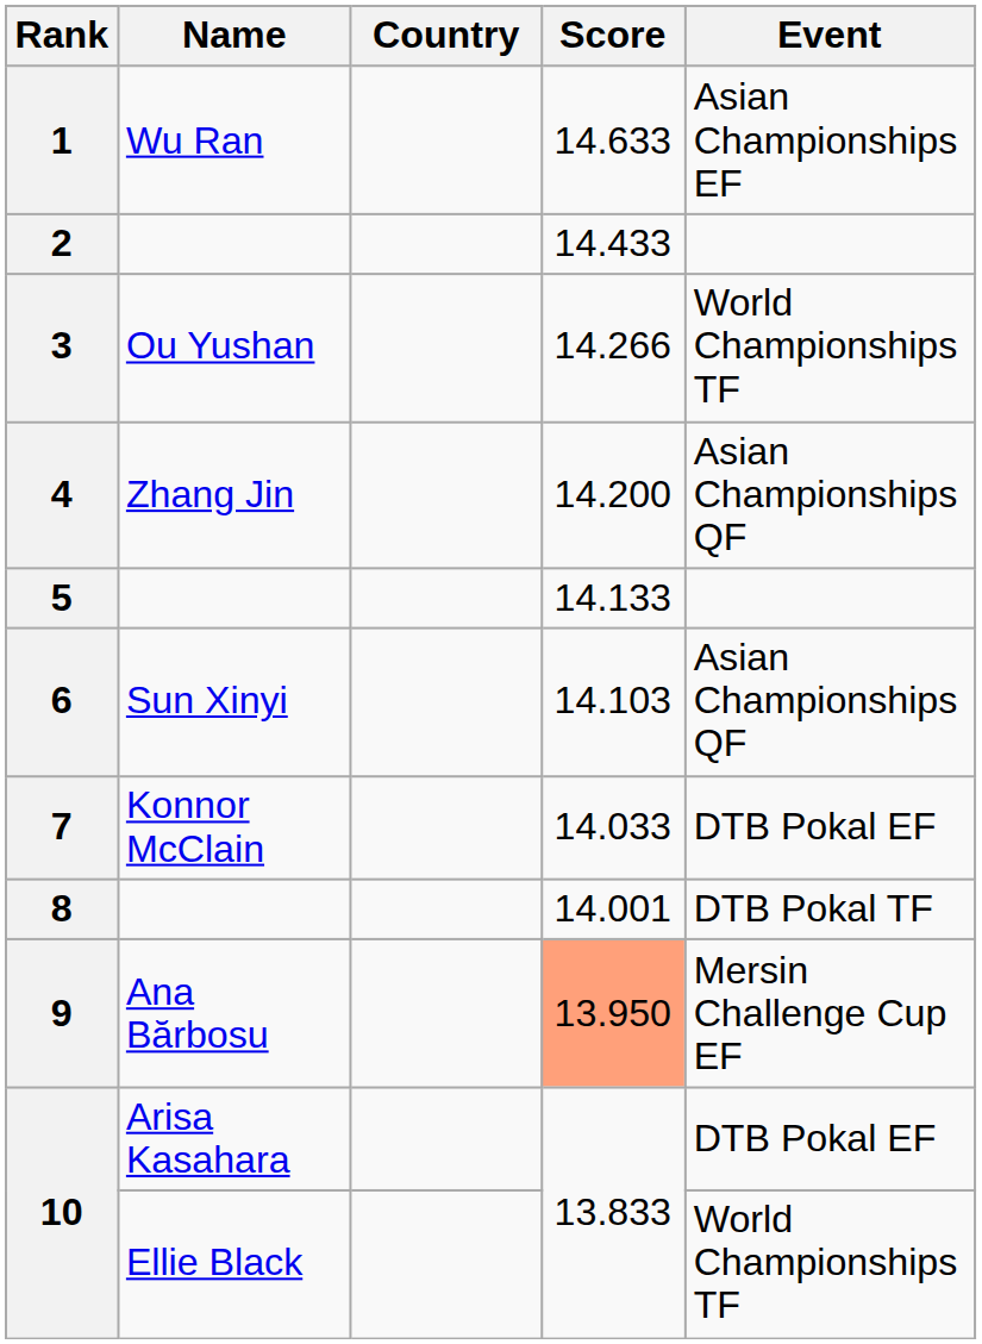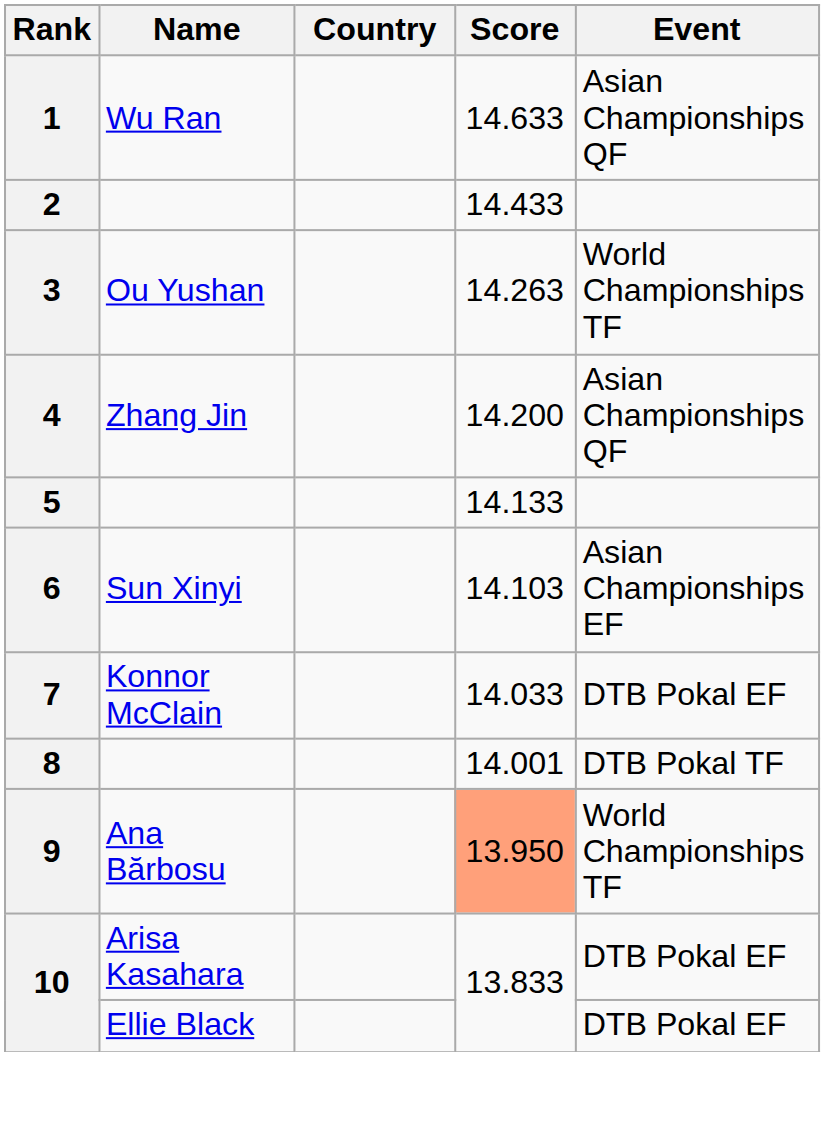1 | Event: Asian Championships EF -> Asian Championships QF
3 | Score: 14.266 -> 14.263
6 | Event: Asian Championships QF -> Asian Championships EF
9 | Event: Mersin Challenge Cup EF -> World Championships TF
10 / Ellie Black | Event: World Championships TF -> DTB Pokal EF
